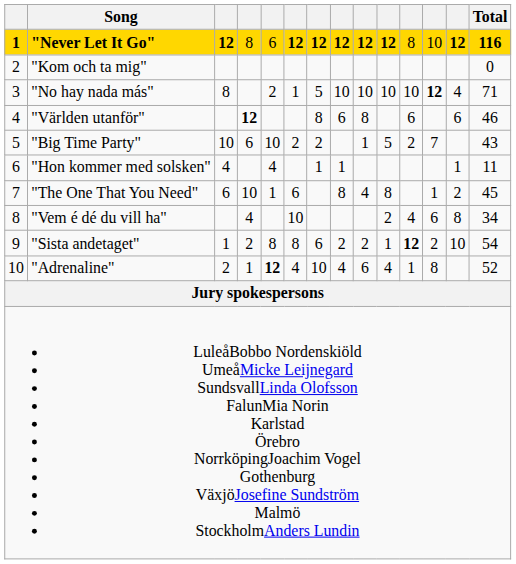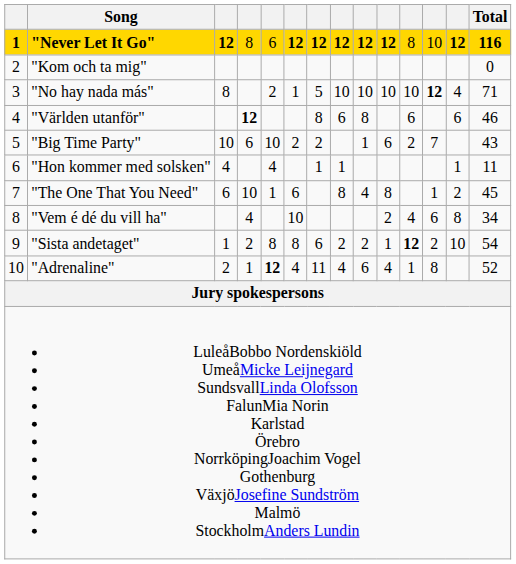"Big Time Party" | column 10: 5 -> 6
"Adrenaline" | column 7: 10 -> 11
